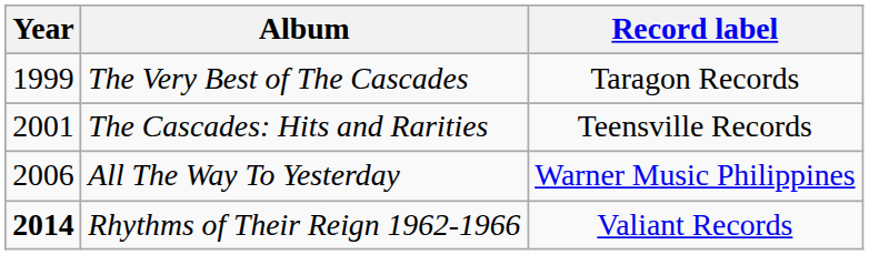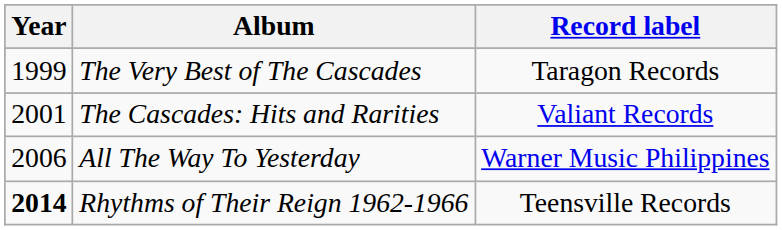The Cascades: Hits and Rarities | Record label: Teensville Records -> Valiant Records
Rhythms of Their Reign 1962-1966 | Record label: Valiant Records -> Teensville Records
